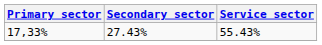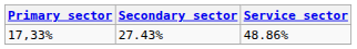17,33% | Service sector: 55.43% -> 48.86%
